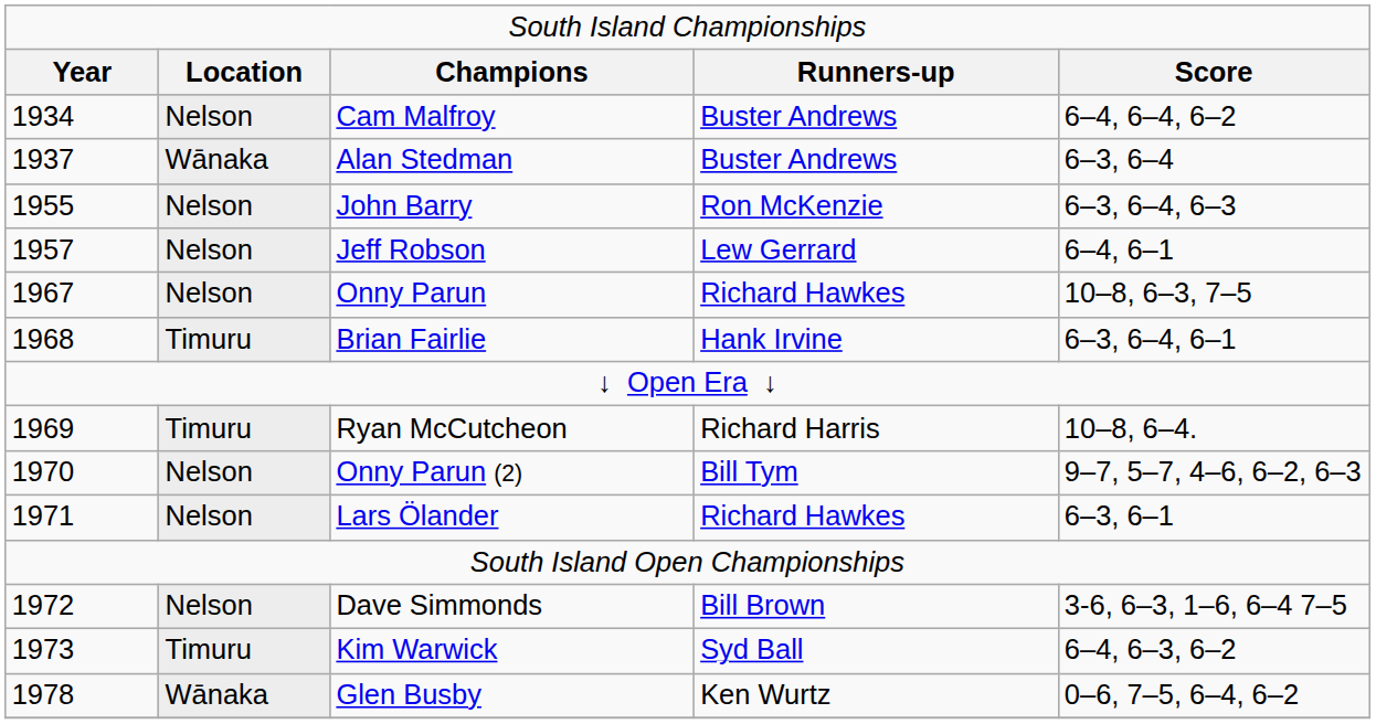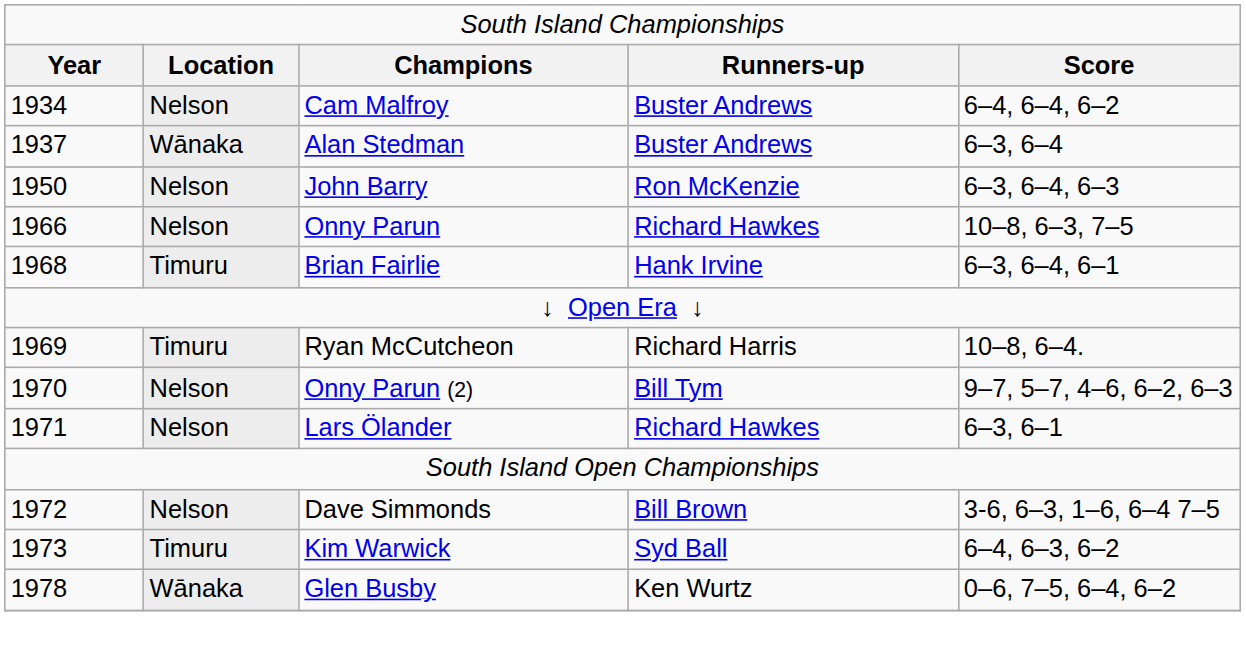John Barry | column 1: 1955 -> 1950
- row: 1957 | Nelson | Jeff Robson | Lew Gerrard | 6–4, 6–1
Onny Parun | column 1: 1967 -> 1966
